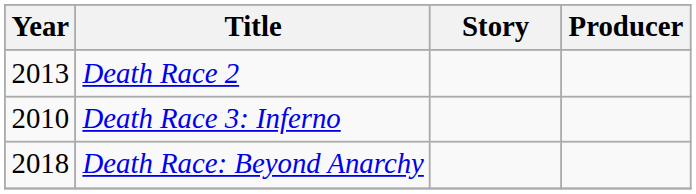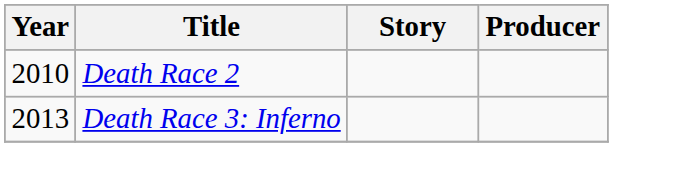Death Race 2 | Year: 2013 -> 2010
Death Race 3: Inferno | Year: 2010 -> 2013
- row: 2018 | Death Race: Beyond Anarchy
